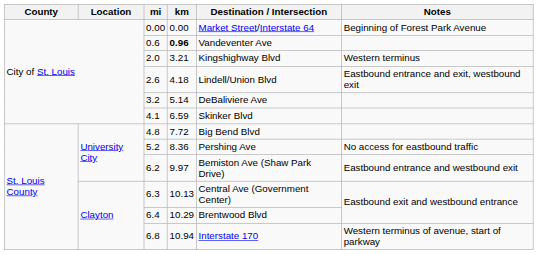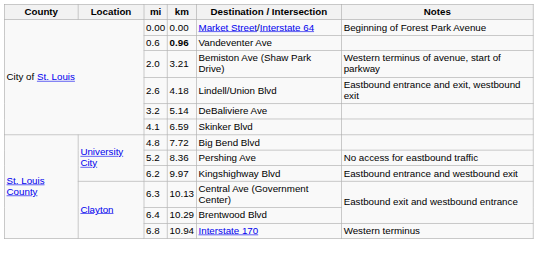2.0 | Destination / Intersection: Kingshighway Blvd -> Bemiston Ave (Shaw Park Drive)
2.0 | Notes: Western terminus -> Western terminus of avenue, start of parkway
6.2 | Destination / Intersection: Bemiston Ave (Shaw Park Drive) -> Kingshighway Blvd
6.8 | Notes: Western terminus of avenue, start of parkway -> Western terminus
